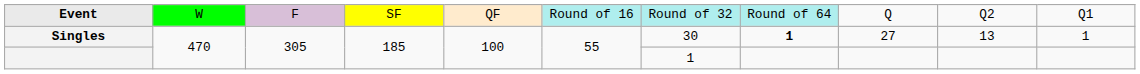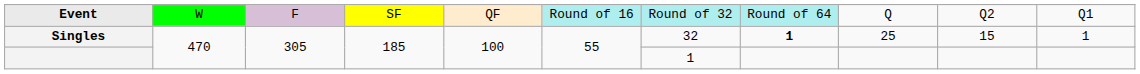Singles | column 7: 30 -> 32
Singles | column 9: 27 -> 25
Singles | column 10: 13 -> 15
